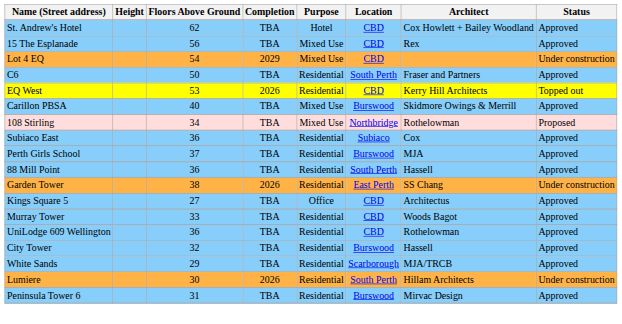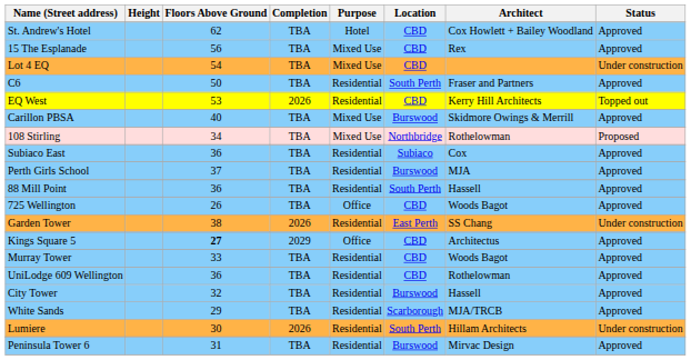Lot 4 EQ | Completion: 2029 -> TBA
+ row: 725 Wellington | 26 | TBA | Office | CBD | Woods Bagot | Approved
Kings Square 5 | Floors Above Ground: normal -> bold
Kings Square 5 | Completion: TBA -> 2029
